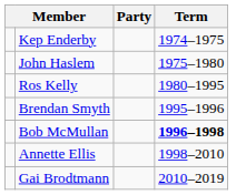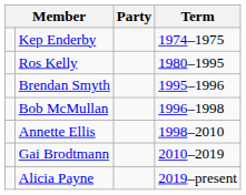- row: John Haslem | 1975–1980
Bob McMullan | Term: bold -> normal
+ row: Alicia Payne | 2019–present
